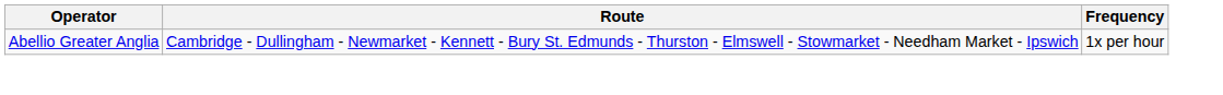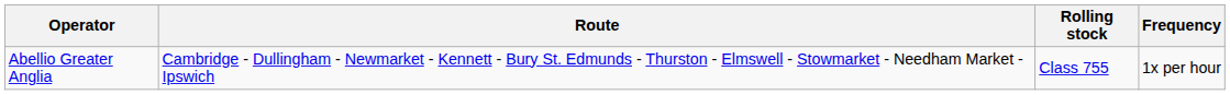+ column: Rolling stock | Class 755
